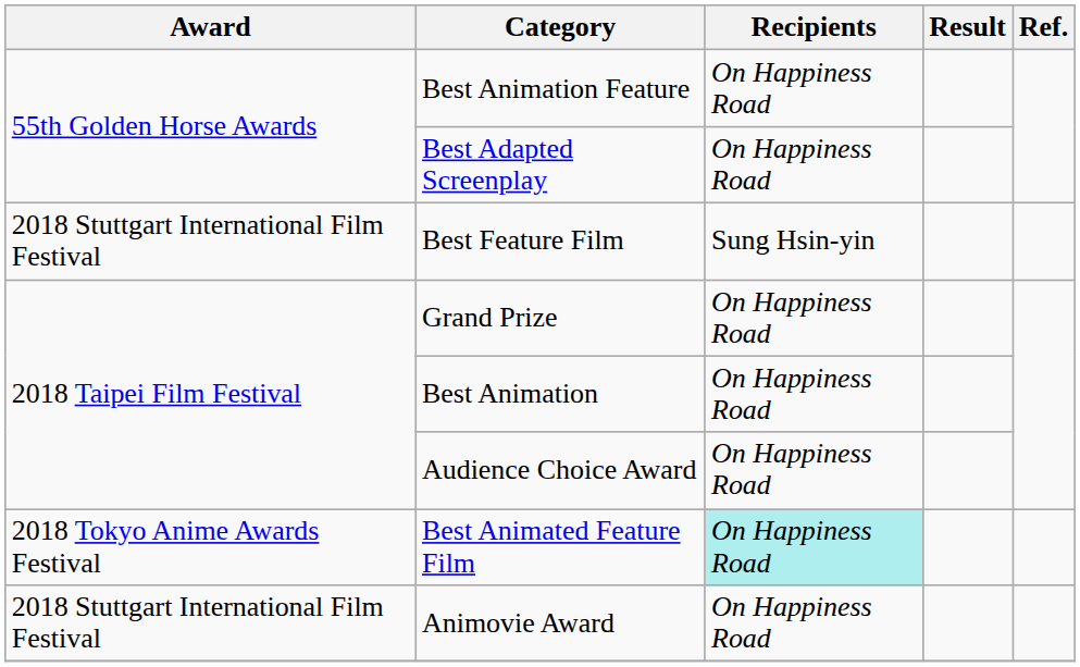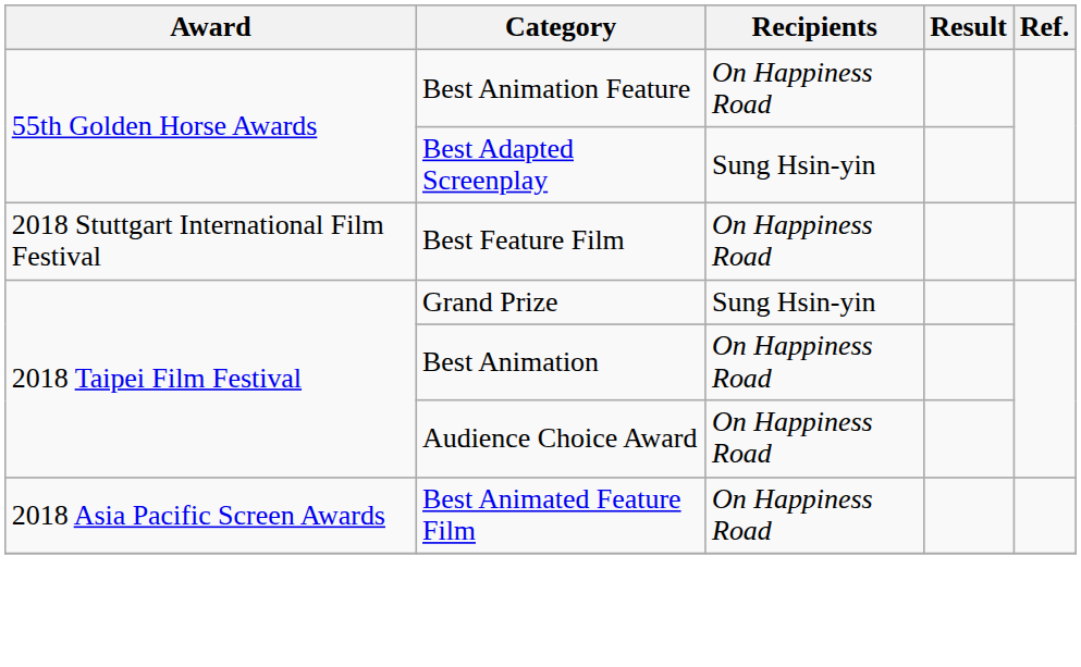Best Adapted Screenplay | Recipients: On Happiness Road -> Sung Hsin-yin
Best Feature Film | Recipients: Sung Hsin-yin -> On Happiness Road
Grand Prize | Recipients: On Happiness Road -> Sung Hsin-yin
Best Animated Feature Film | Award: 2018 Tokyo Anime Awards Festival -> 2018 Asia Pacific Screen Awards
Best Animated Feature Film | Recipients: paleturquoise background -> no background
- row: 2018 Stuttgart International Film Festival | Animovie Award | On Happiness Road
